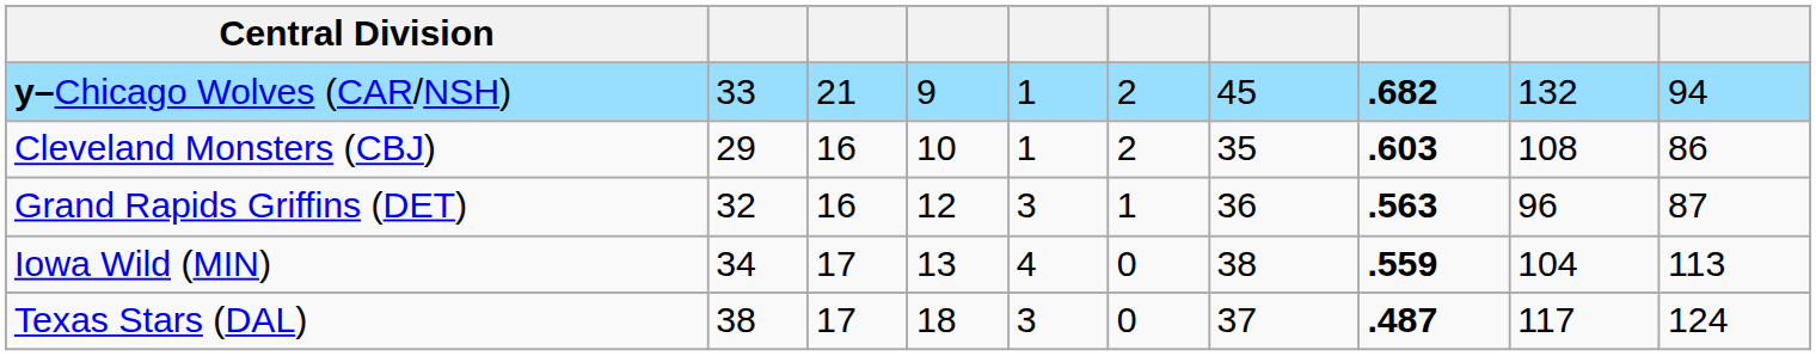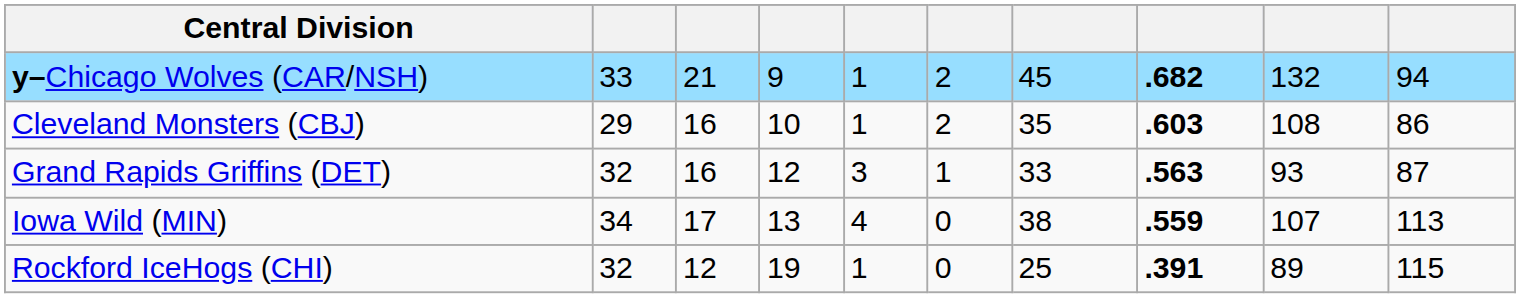Grand Rapids Griffins (DET) | column 7: 36 -> 33
Grand Rapids Griffins (DET) | column 9: 96 -> 93
Iowa Wild (MIN) | column 9: 104 -> 107
- row: Texas Stars (DAL) | 38 | 17 | 18 | 3 | 0 | 37 | .487 | 117 | 124
+ row: Rockford IceHogs (CHI) | 32 | 12 | 19 | 1 | 0 | 25 | .391 | 89 | 115
